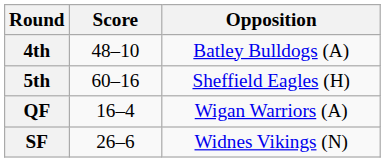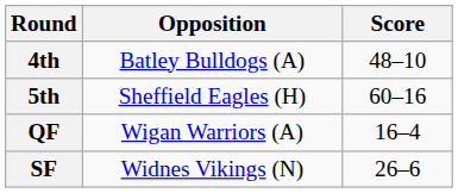columns swapped: Opposition <-> Score
